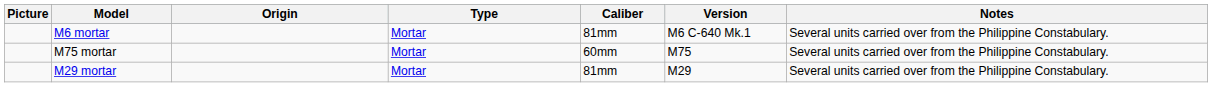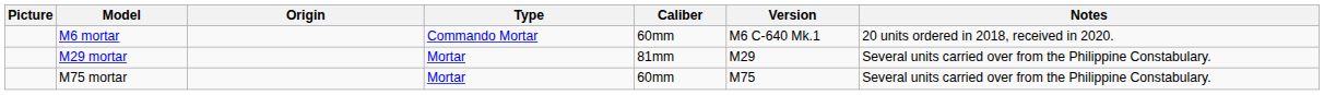M6 mortar | Type: Mortar -> Commando Mortar
M6 mortar | Caliber: 81mm -> 60mm
M6 mortar | Notes: Several units carried over from the Philippine Constabulary. -> 20 units ordered in 2018, received in 2020.
rows swapped: M75 mortar <-> M29 mortar
